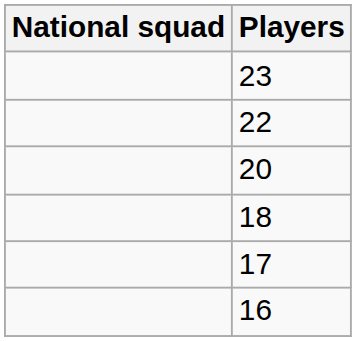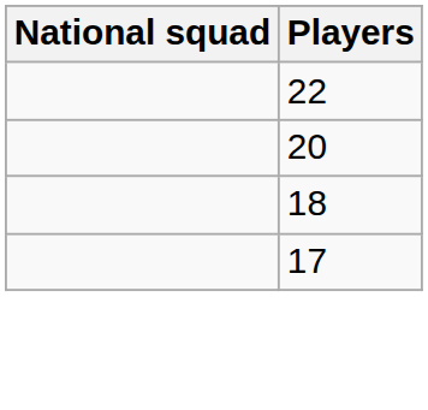- row: 23
- row: 16
